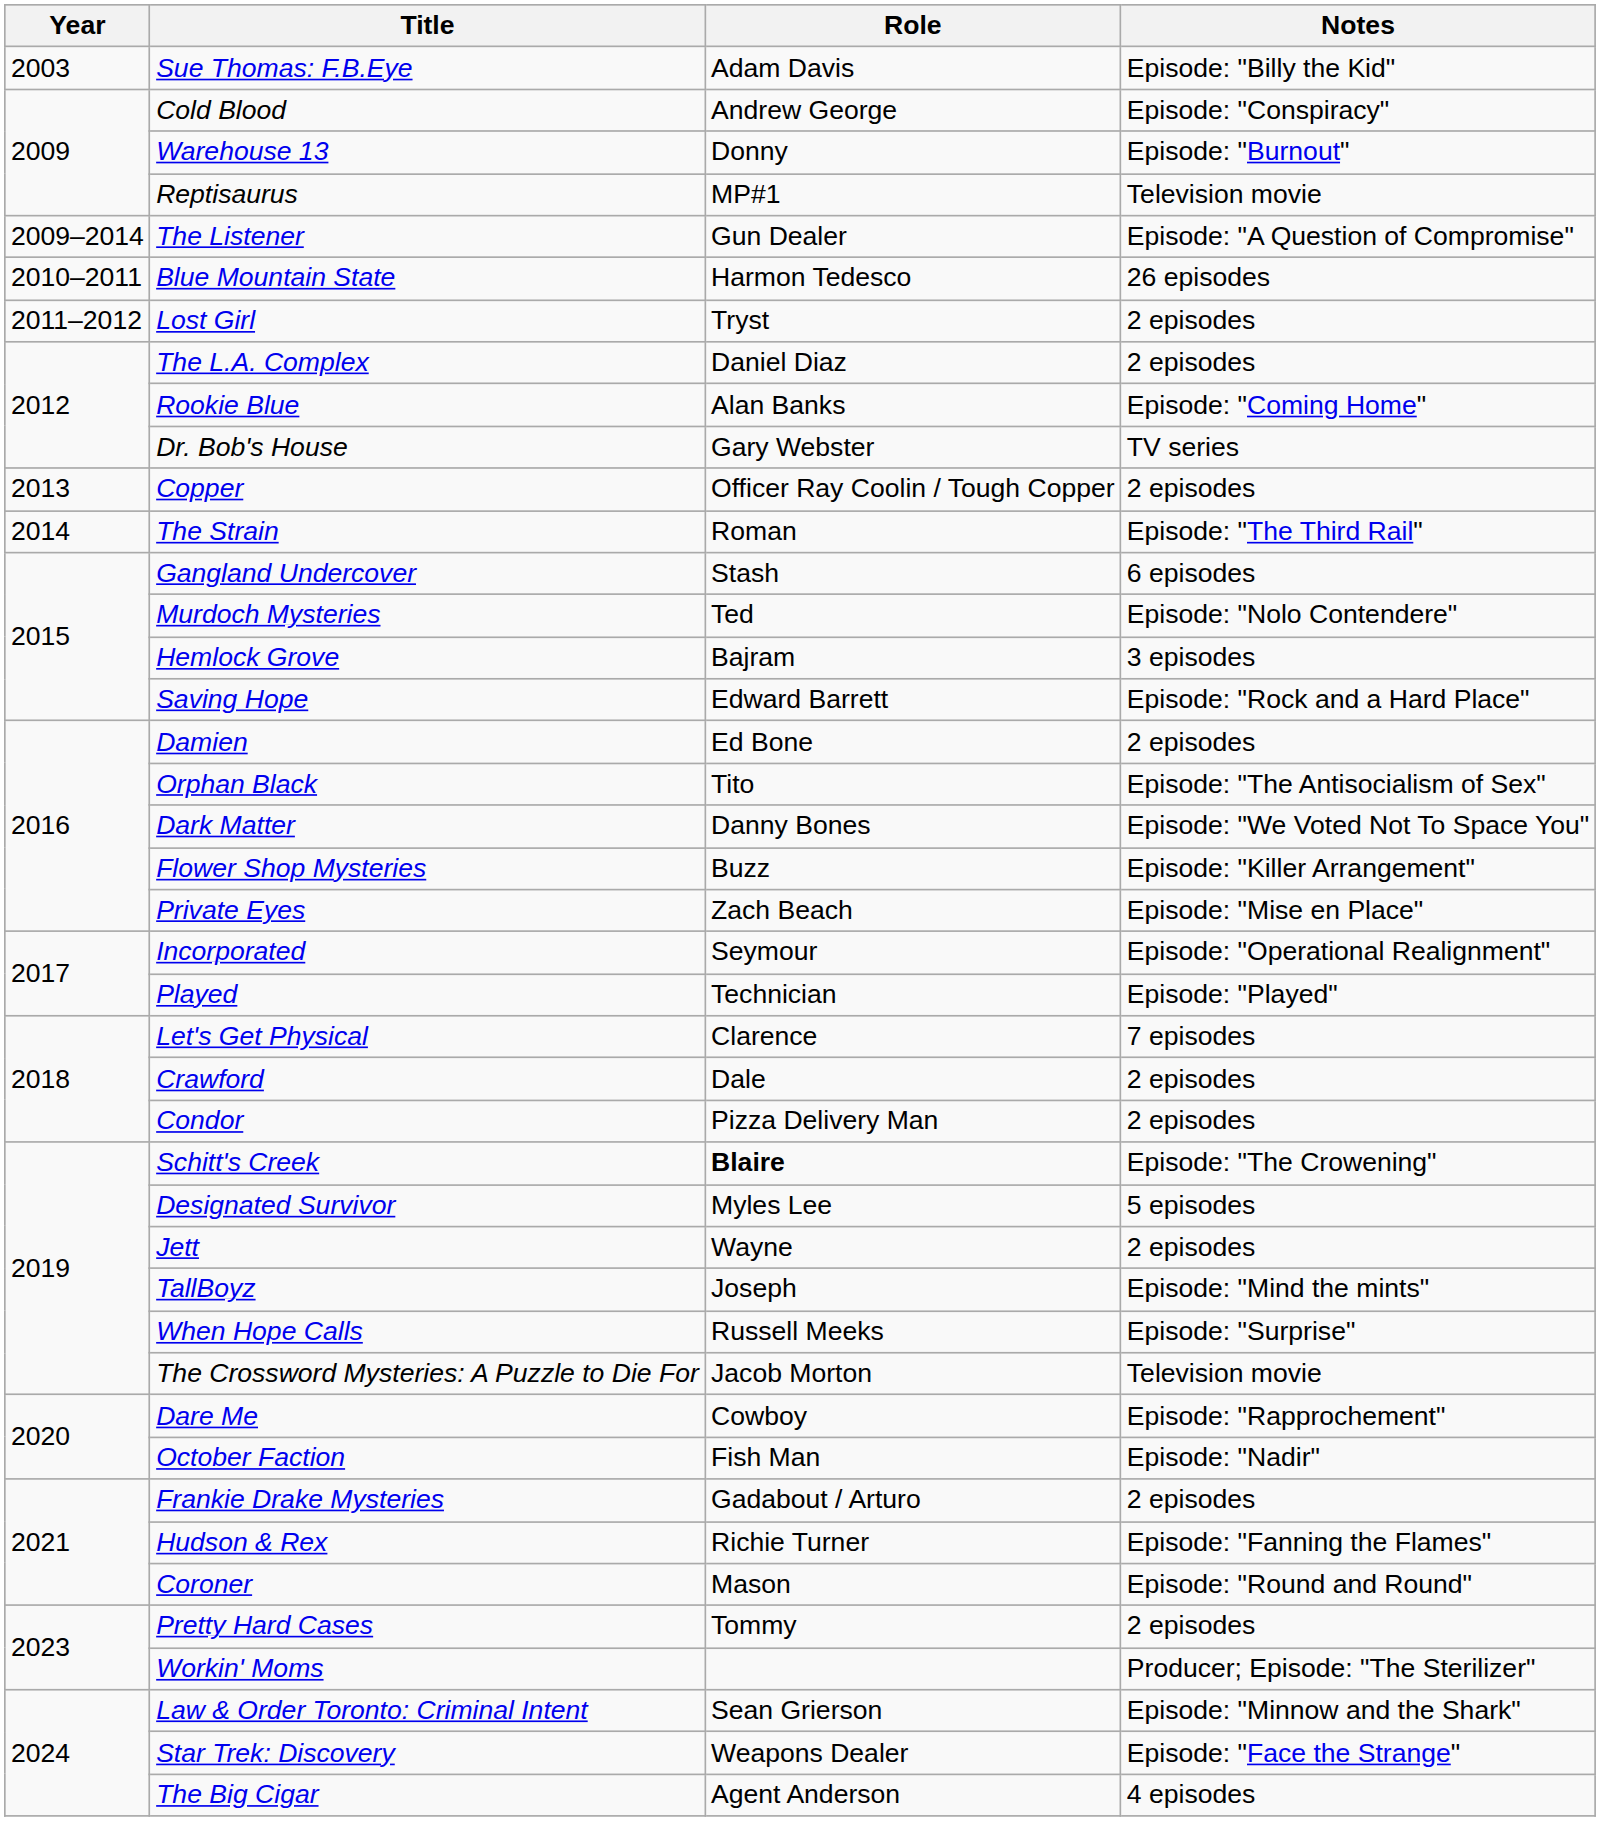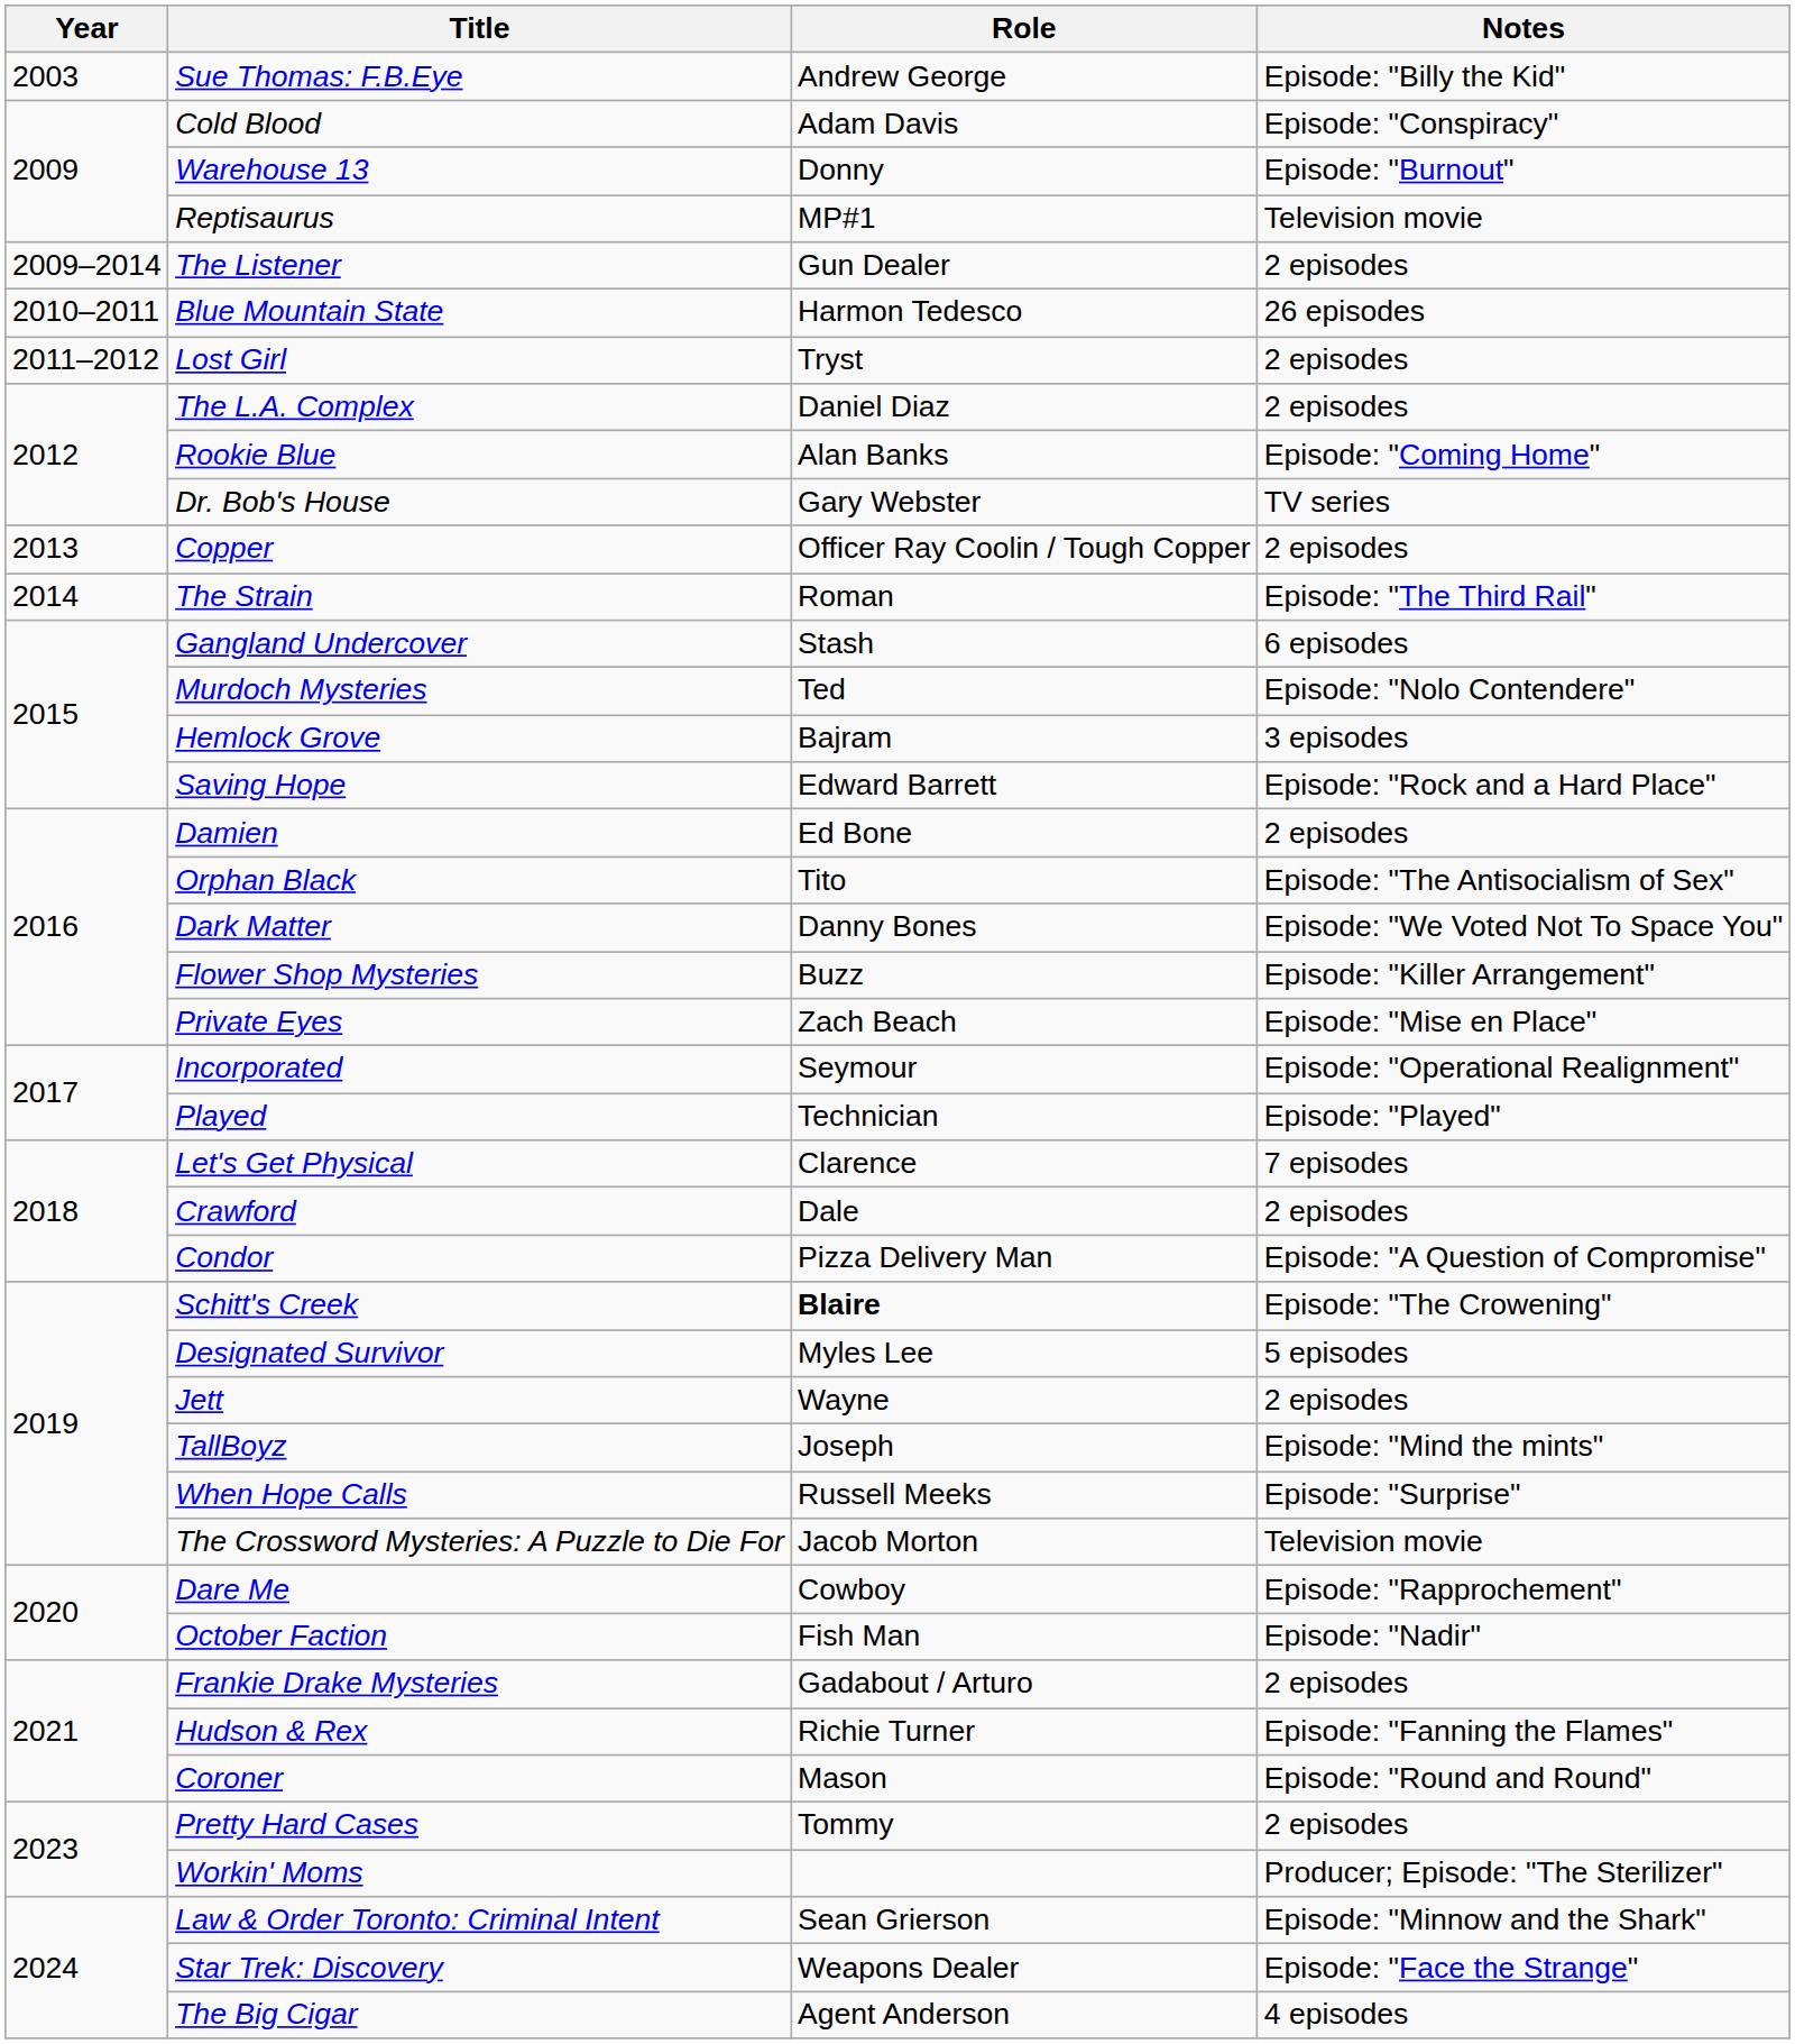Sue Thomas: F.B.Eye | Role: Adam Davis -> Andrew George
Cold Blood | Role: Andrew George -> Adam Davis
The Listener | Notes: Episode: "A Question of Compromise" -> 2 episodes
Condor | Notes: 2 episodes -> Episode: "A Question of Compromise"
